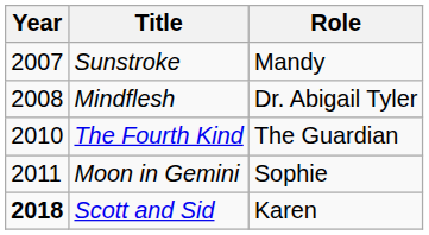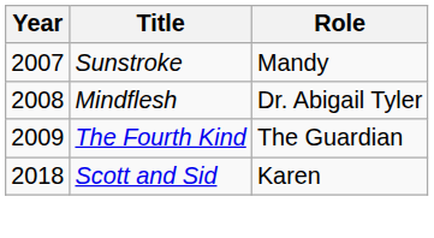The Fourth Kind | Year: 2010 -> 2009
- row: 2011 | Moon in Gemini | Sophie
Scott and Sid | Year: bold -> normal
